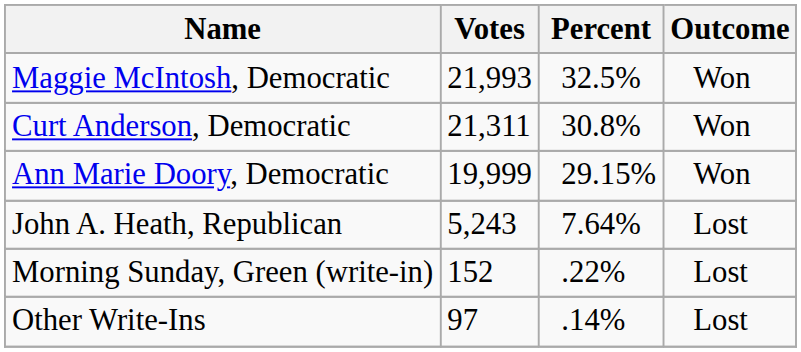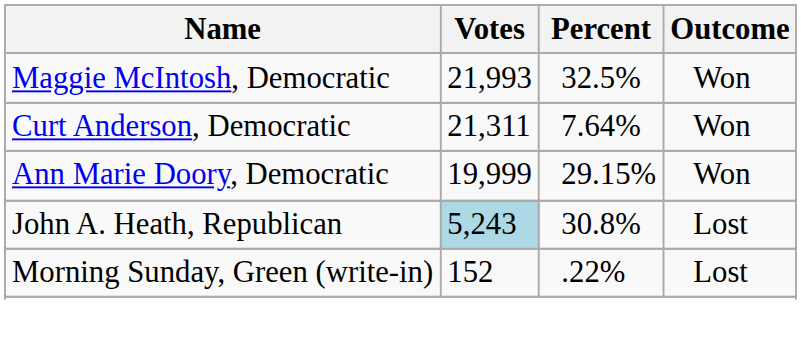Curt Anderson, Democratic | Percent: 30.8% -> 7.64%
John A. Heath, Republican | Votes: no background -> lightblue background
John A. Heath, Republican | Percent: 7.64% -> 30.8%
- row: Other Write-Ins | 97 | .14% | Lost
